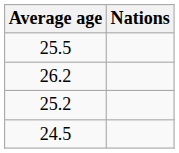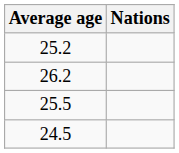rows swapped: 25.2 <-> 25.5
